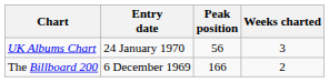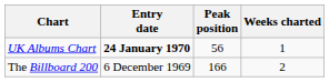UK Albums Chart | Entry date: normal -> bold
UK Albums Chart | Weeks charted: 3 -> 1
